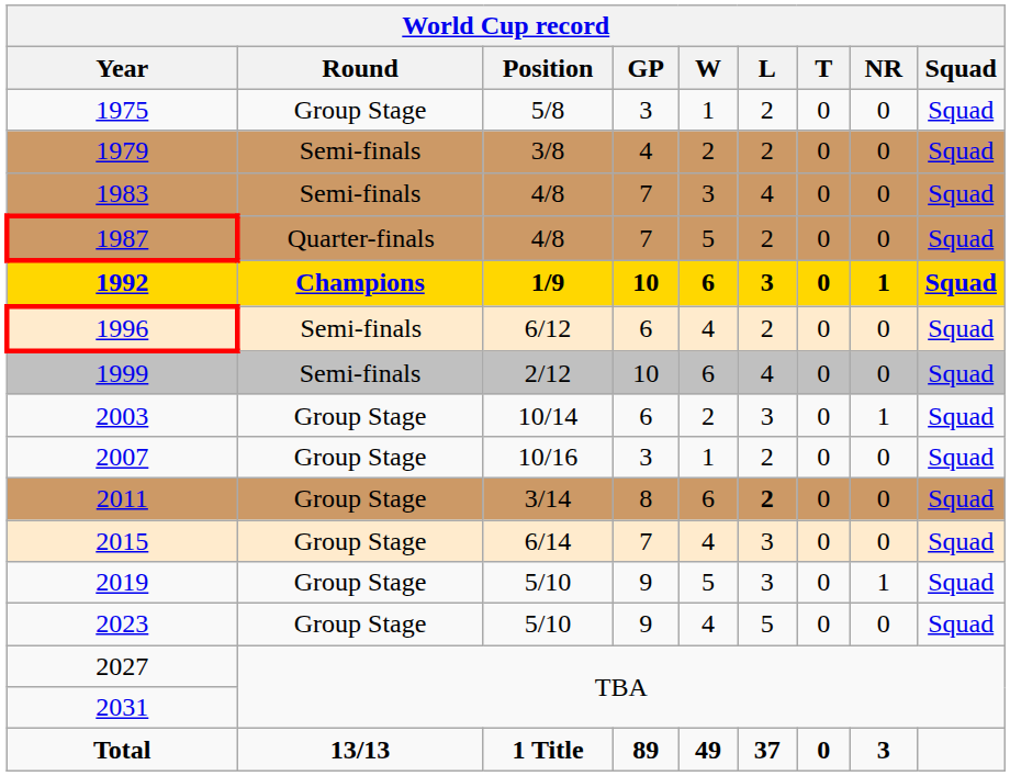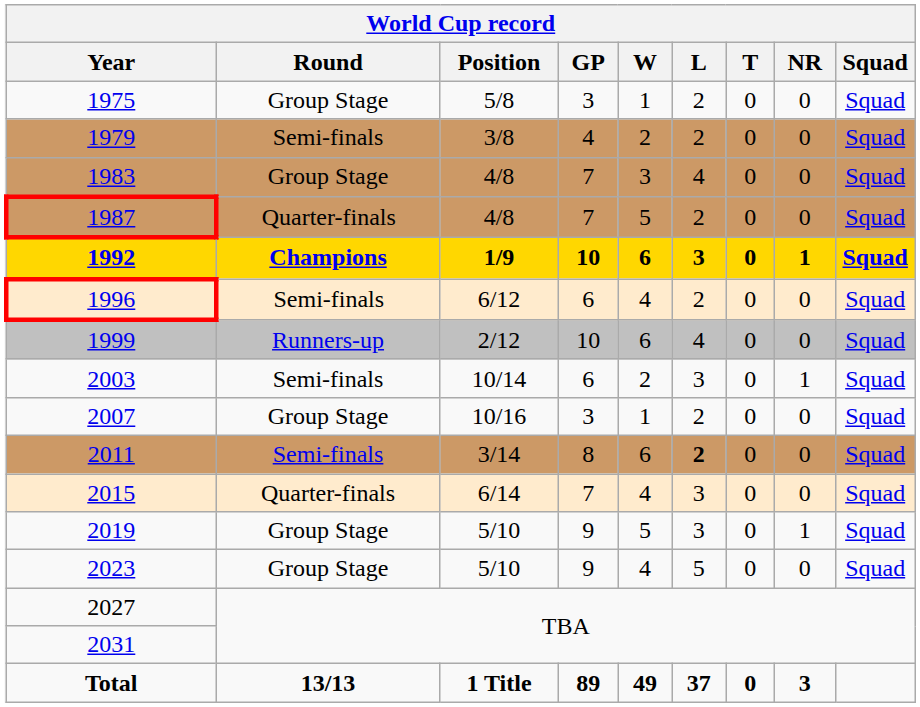1983 | Round: Semi-finals -> Group Stage
1999 | Round: Semi-finals -> Runners-up
2003 | Round: Group Stage -> Semi-finals
2011 | Round: Group Stage -> Semi-finals
2015 | Round: Group Stage -> Quarter-finals
